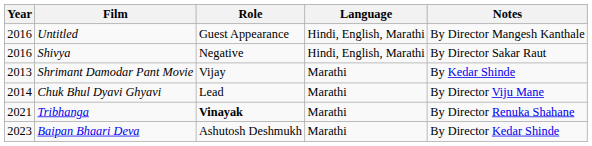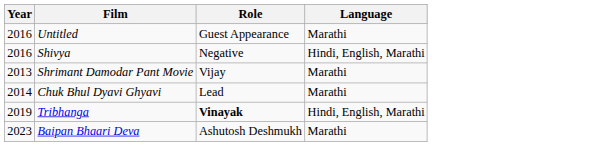- column: Notes | By Director Mangesh Kanthale | By Director Sakar Raut | By Kedar Shinde | By Director Viju Mane | By Director Renuka Shahane | By Director Kedar Shinde
Untitled | Language: Hindi, English, Marathi -> Marathi
Tribhanga | Year: 2021 -> 2019
Tribhanga | Language: Marathi -> Hindi, English, Marathi
